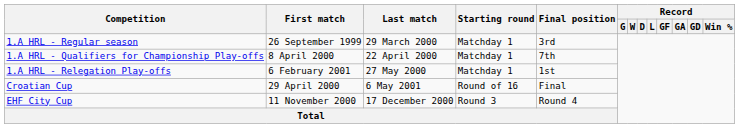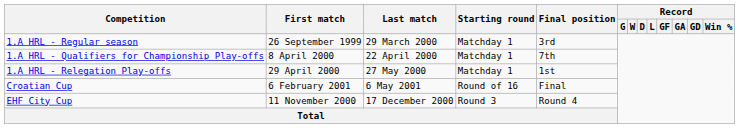1.A HRL - Relegation Play-offs | First match: 6 February 2001 -> 29 April 2000
Croatian Cup | First match: 29 April 2000 -> 6 February 2001
